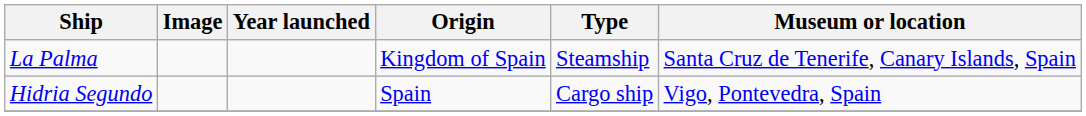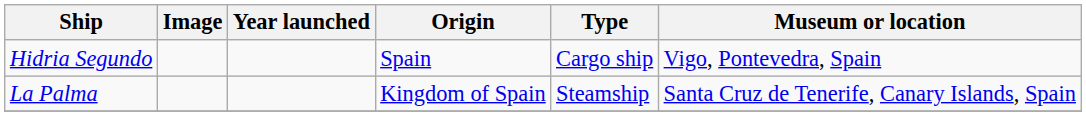rows swapped: Hidria Segundo <-> La Palma
